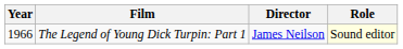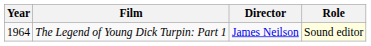The Legend of Young Dick Turpin: Part 1 | Year: 1966 -> 1964
